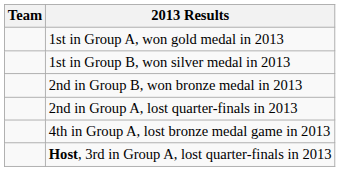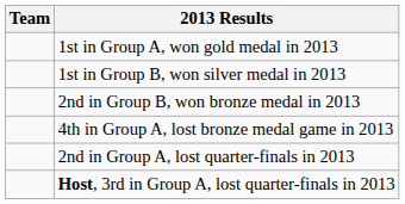rows swapped: 4th in Group A, lost bronze medal game in 2013 <-> 2nd in Group A, lost quarter-finals in 2013
